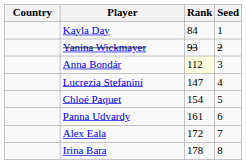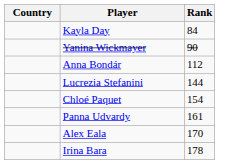- column: Seed | 1 | 2 | 3 | 4 | 5 | 6 | 7 | 8
Yanina Wickmayer | Rank: 93 -> 90
Anna Bondár | Rank: lightyellow background -> no background
Lucrezia Stefanini | Rank: 147 -> 144
Alex Eala | Rank: 172 -> 170
